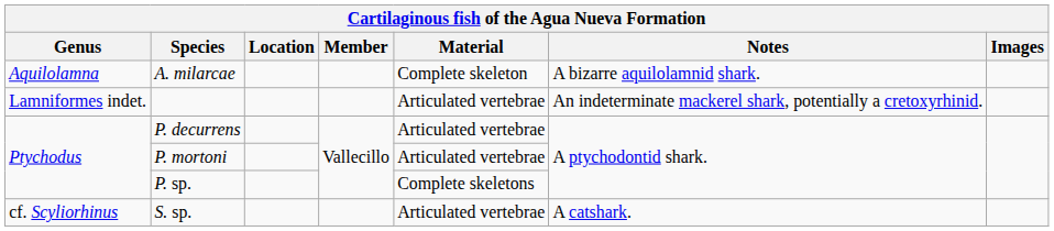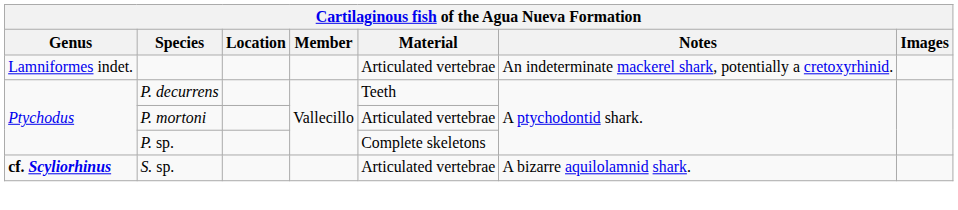- row: Aquilolamna | A. milarcae | Complete skeleton | A bizarre aquilolamnid shark.
P. decurrens | Material: Articulated vertebrae -> Teeth
S. sp. | Genus: normal -> bold
S. sp. | Notes: A catshark. -> A bizarre aquilolamnid shark.
